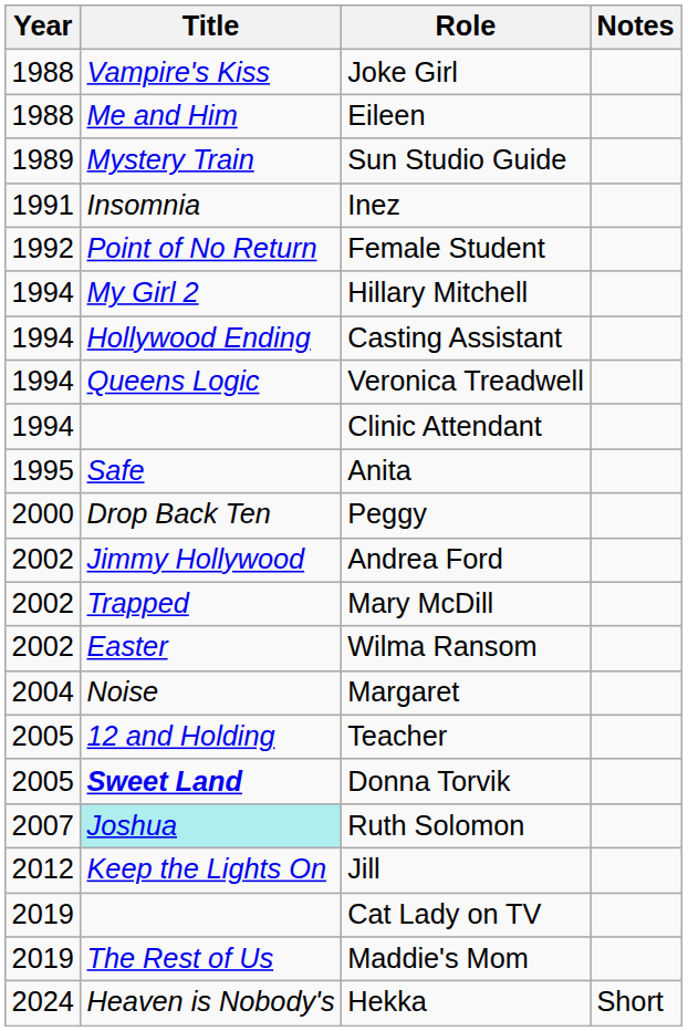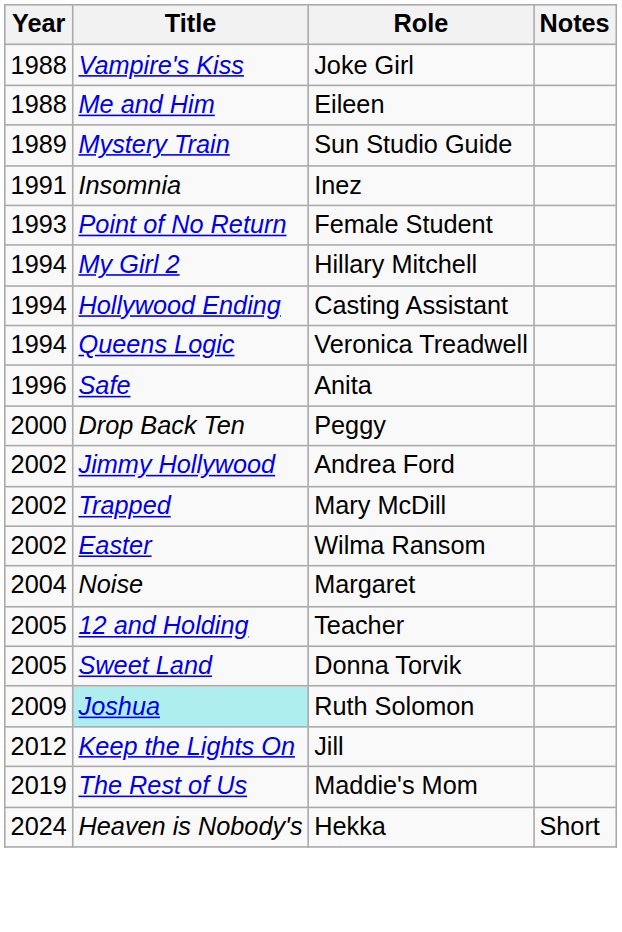Female Student | Year: 1992 -> 1993
- row: 1994 | Clinic Attendant
Anita | Year: 1995 -> 1996
Donna Torvik | Title: bold -> normal
Ruth Solomon | Year: 2007 -> 2009
- row: 2019 | Cat Lady on TV
